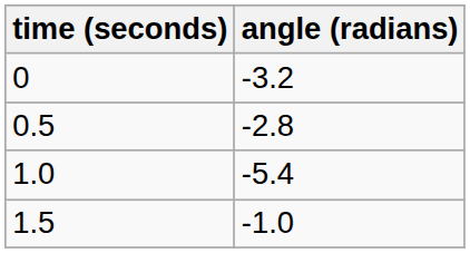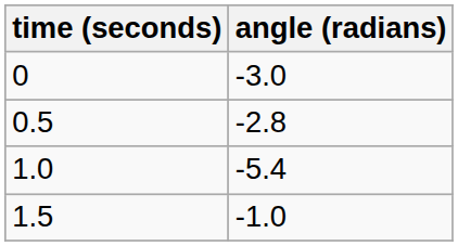0 | angle (radians): -3.2 -> -3.0
